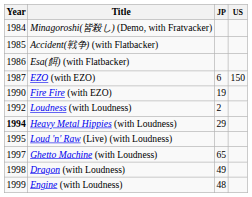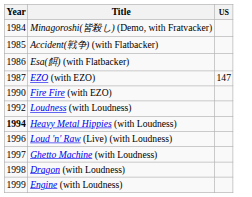- column: JP | 6 | 19 | 2 | 29 | 65 | 49 | 48
EZO (with EZO) | US: 150 -> 147
Loud 'n' Raw (Live) (with Loudness) | Year: 1995 -> 1996
